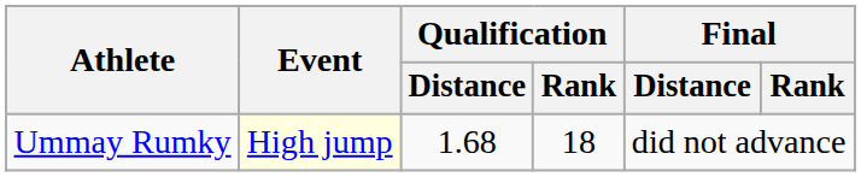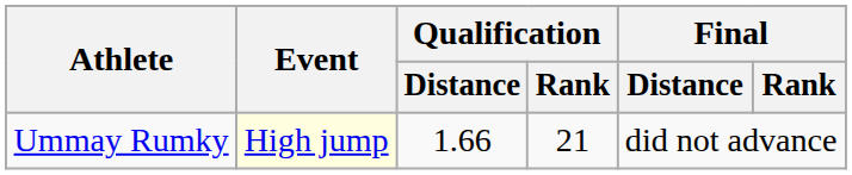Ummay Rumky | Qualification / Distance: 1.68 -> 1.66
Ummay Rumky | Qualification / Rank: 18 -> 21
